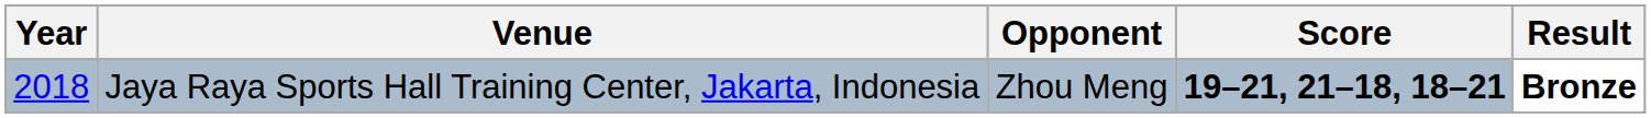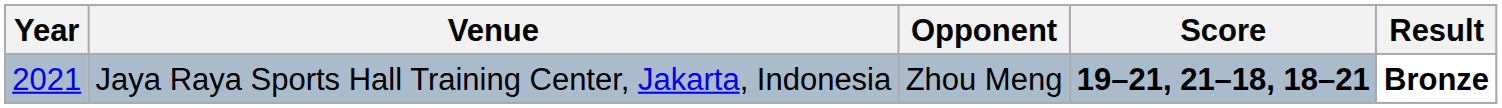Jaya Raya Sports Hall Training Center, Jakarta, Indonesia | Year: 2018 -> 2021
